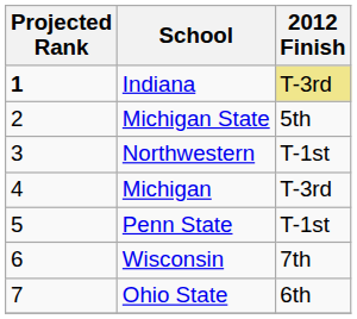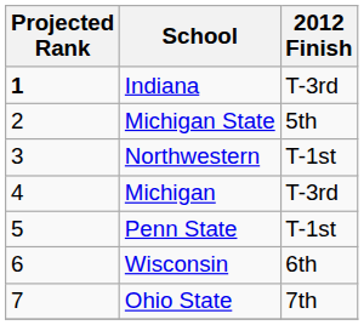Indiana | 2012 Finish: khaki background -> no background
Wisconsin | 2012 Finish: 7th -> 6th
Ohio State | 2012 Finish: 6th -> 7th
